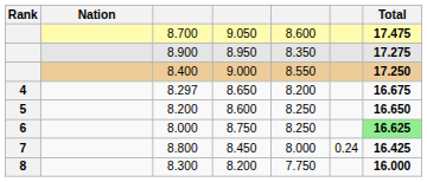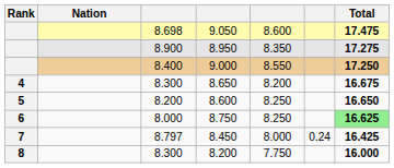9.050 | column 3: 8.700 -> 8.698
8.650 | column 3: 8.297 -> 8.300
8.450 | column 3: 8.800 -> 8.797
